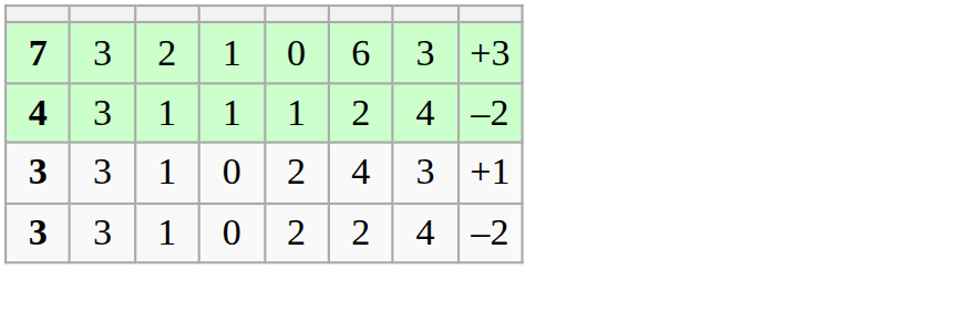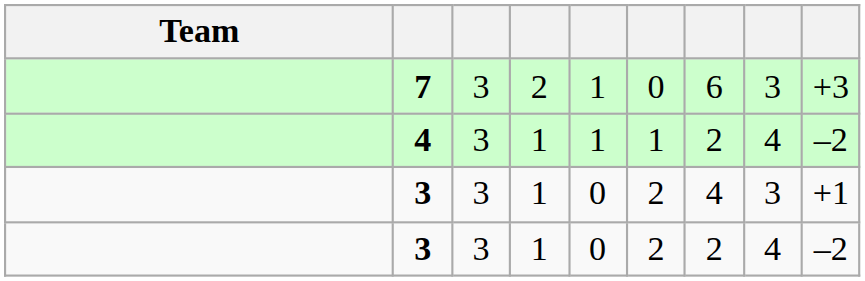+ column: Team
